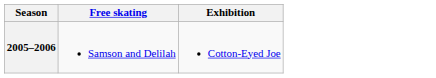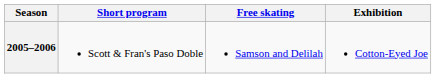+ column: Short program | Scott & Fran's Paso Doble
